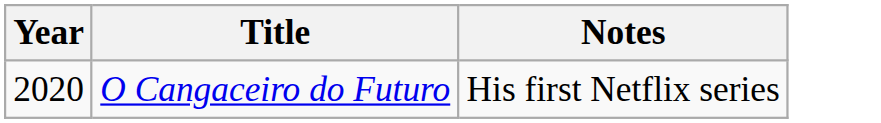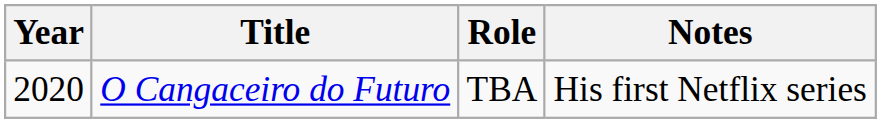+ column: Role | TBA
